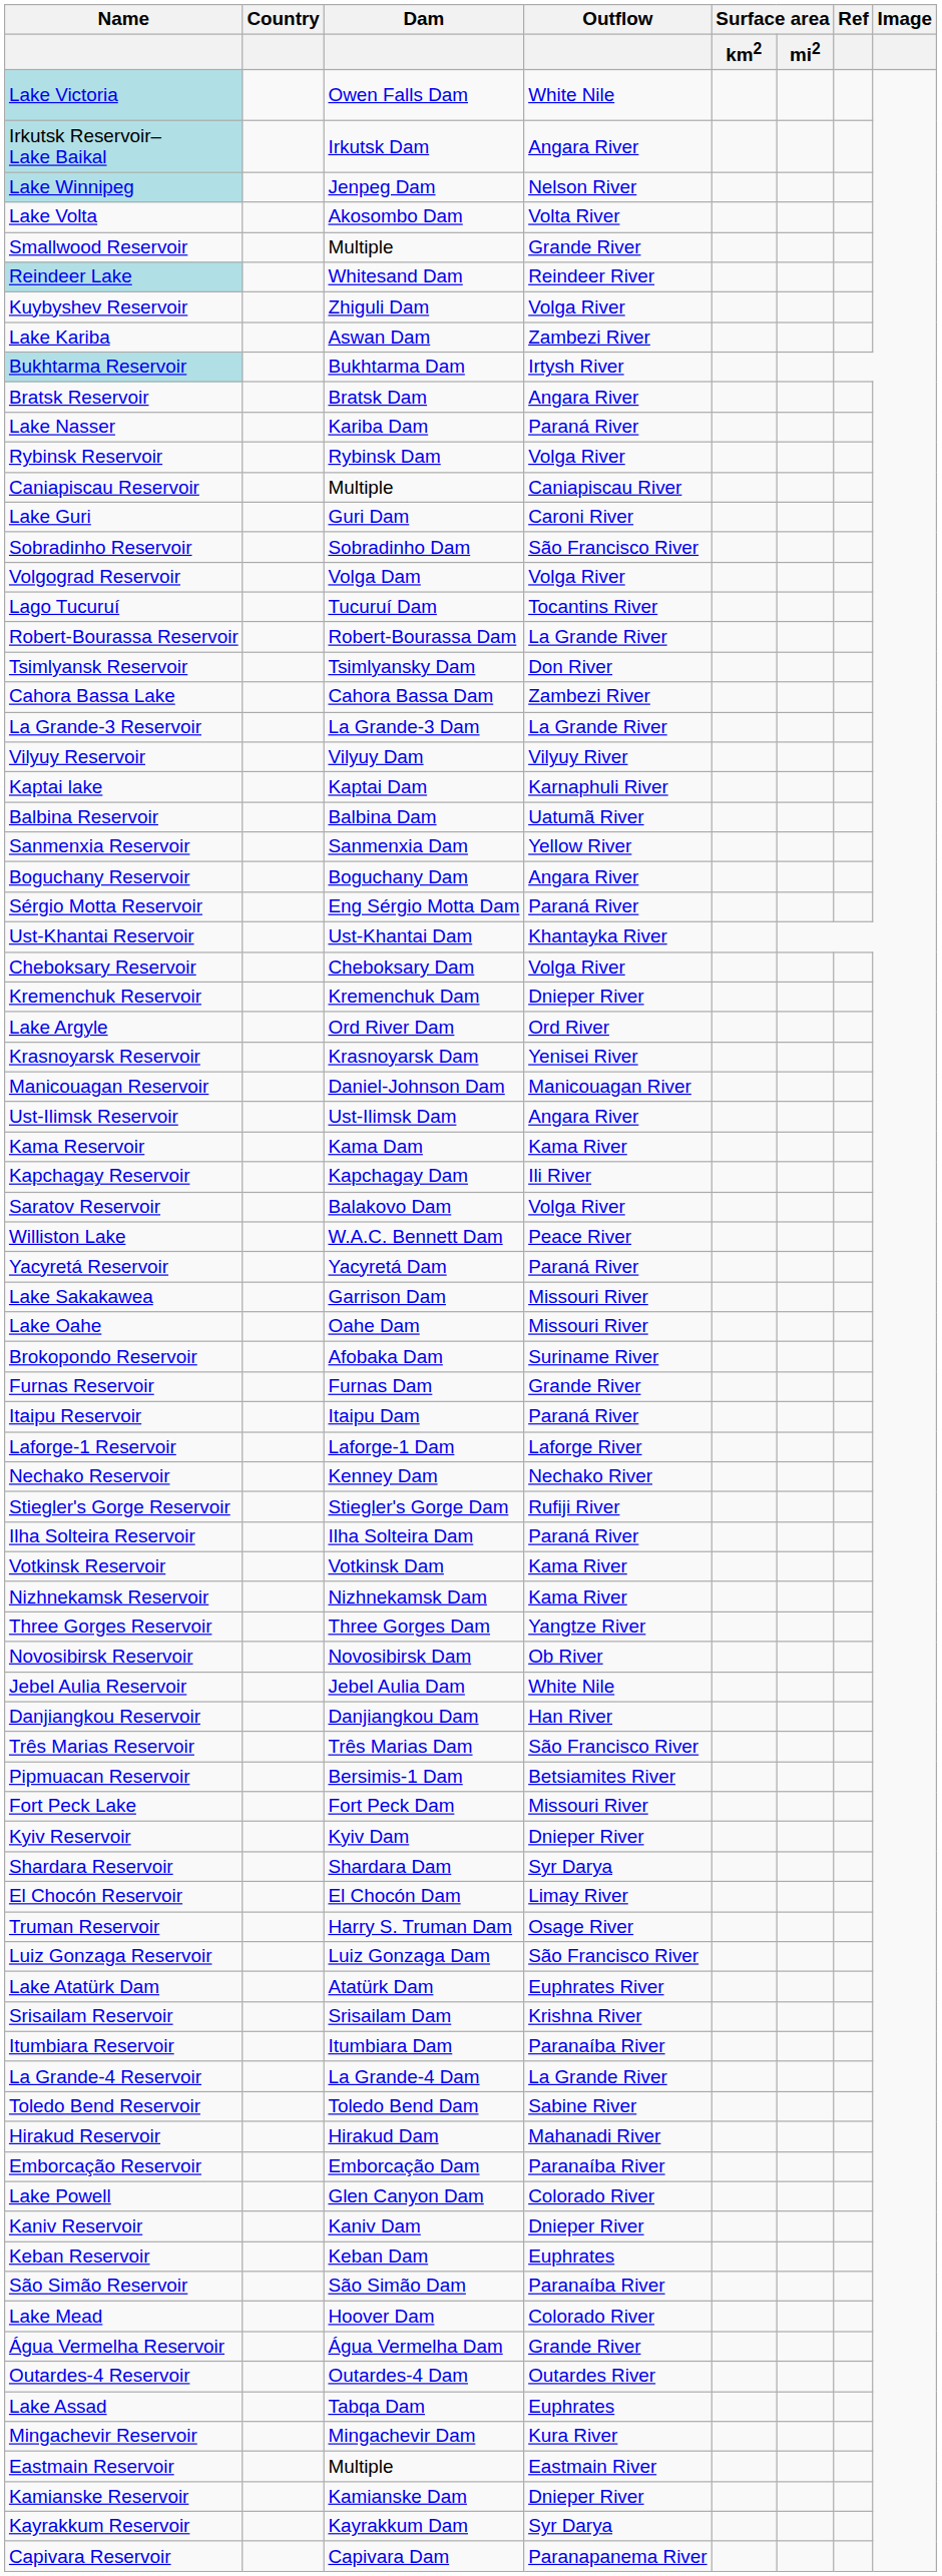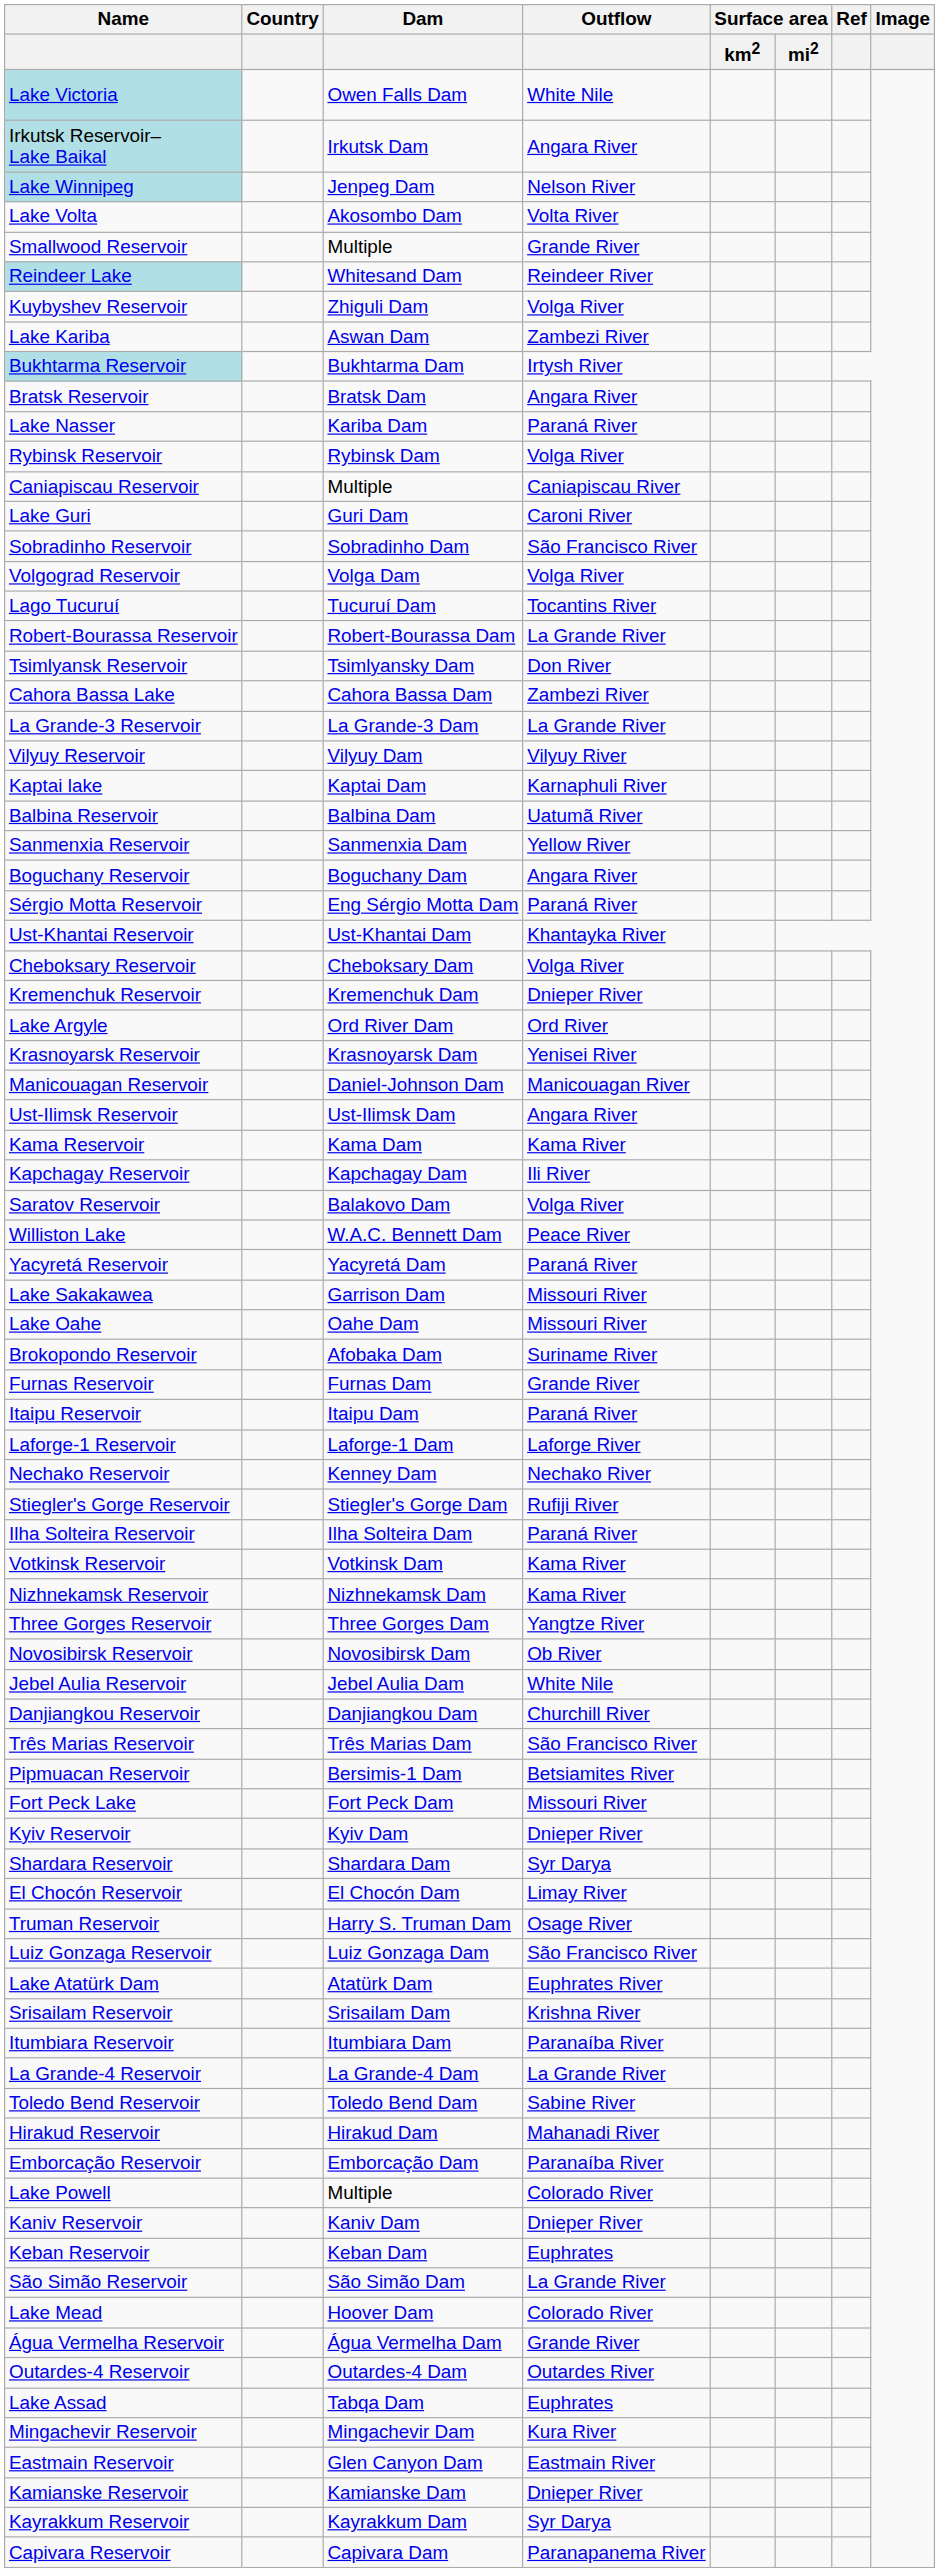Danjiangkou Reservoir | Outflow: Han River -> Churchill River
Lake Powell | Dam: Glen Canyon Dam -> Multiple
São Simão Reservoir | Outflow: Paranaíba River -> La Grande River
Eastmain Reservoir | Dam: Multiple -> Glen Canyon Dam
